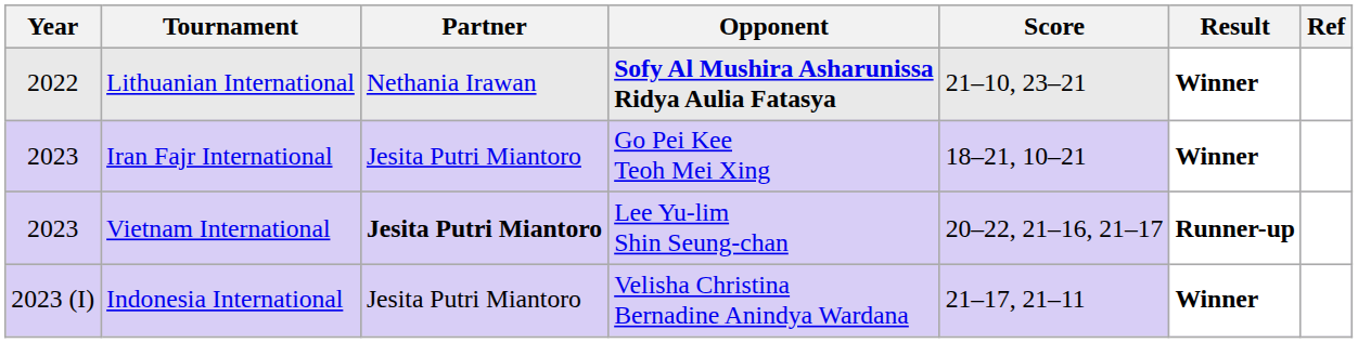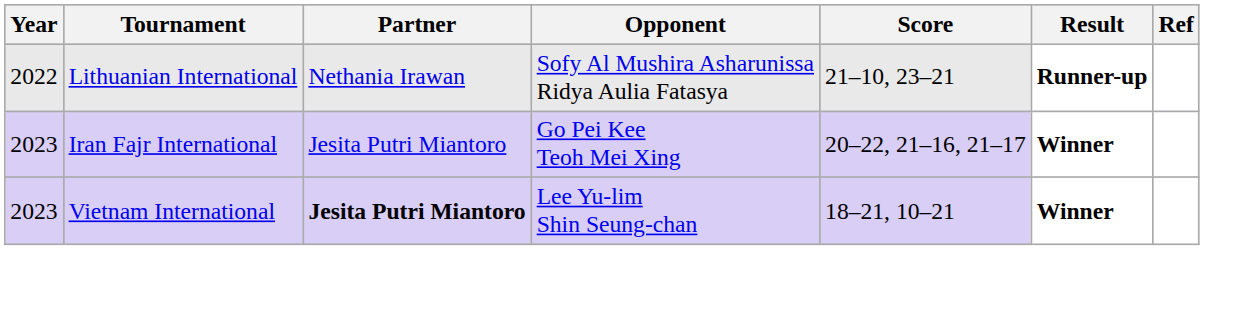Lithuanian International | Opponent: bold -> normal
Lithuanian International | Result: Winner -> Runner-up
Iran Fajr International | Score: 18–21, 10–21 -> 20–22, 21–16, 21–17
Vietnam International | Score: 20–22, 21–16, 21–17 -> 18–21, 10–21
Vietnam International | Result: Runner-up -> Winner
- row: 2023 (I) | Indonesia International | Jesita Putri Miantoro | Velisha Christina Bernadine Anindya Wardana | 21–17, 21–11 | Winner
